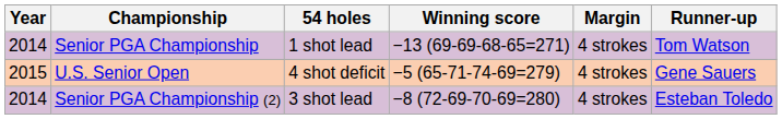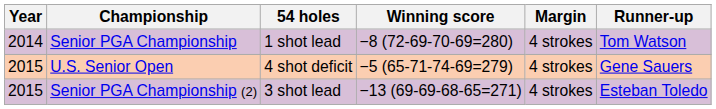Senior PGA Championship | Winning score: −13 (69-69-68-65=271) -> −8 (72-69-70-69=280)
Senior PGA Championship (2) | Year: 2014 -> 2015
Senior PGA Championship (2) | Winning score: −8 (72-69-70-69=280) -> −13 (69-69-68-65=271)
